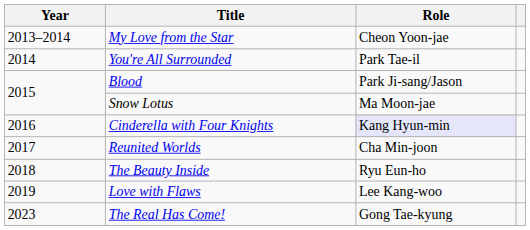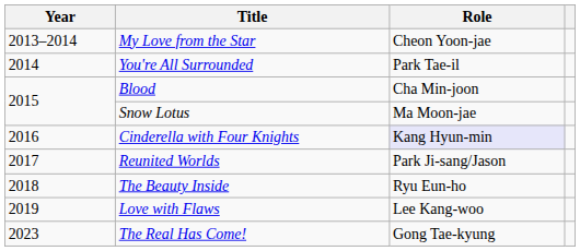Blood | Role: Park Ji-sang/Jason -> Cha Min-joon
Reunited Worlds | Role: Cha Min-joon -> Park Ji-sang/Jason
